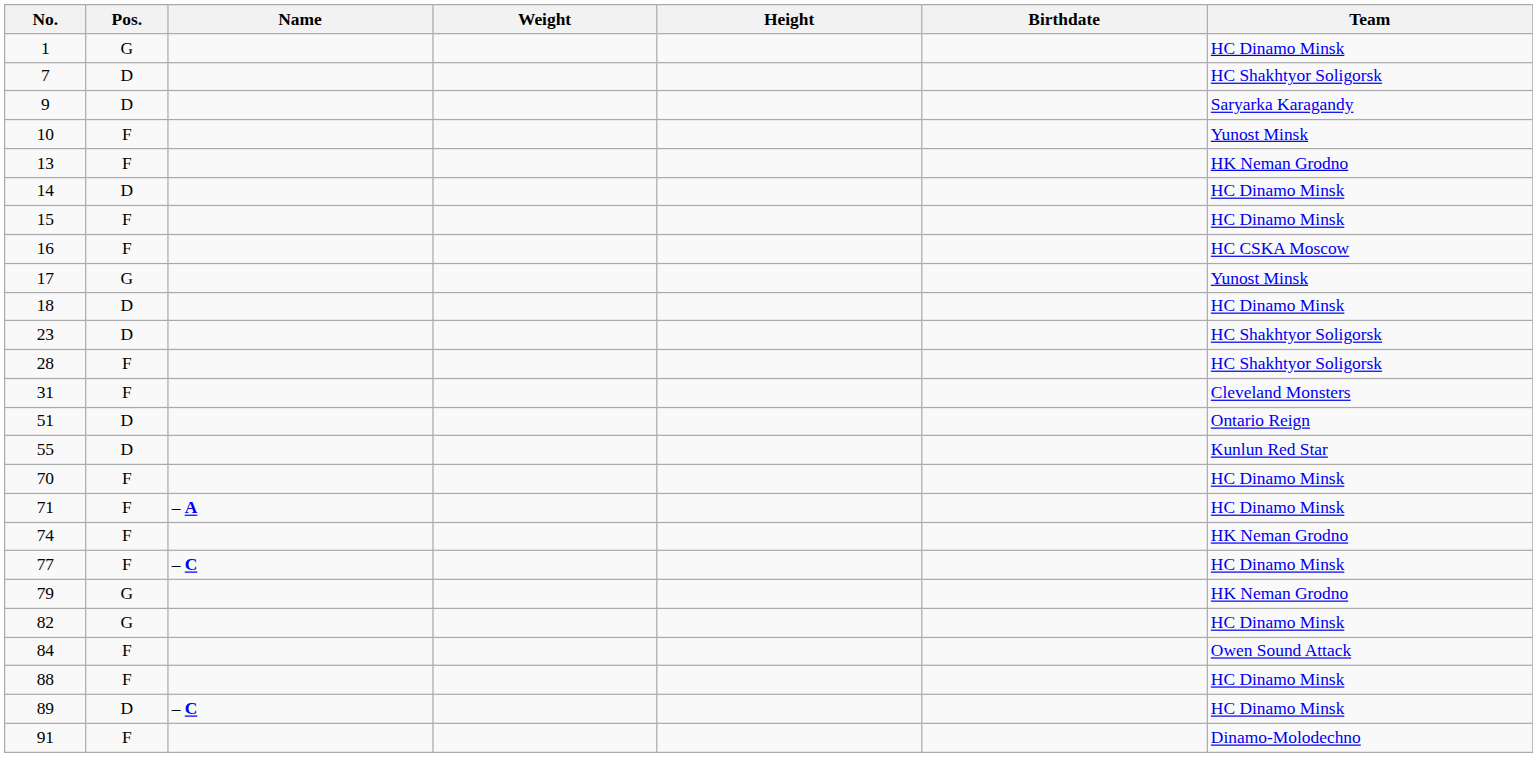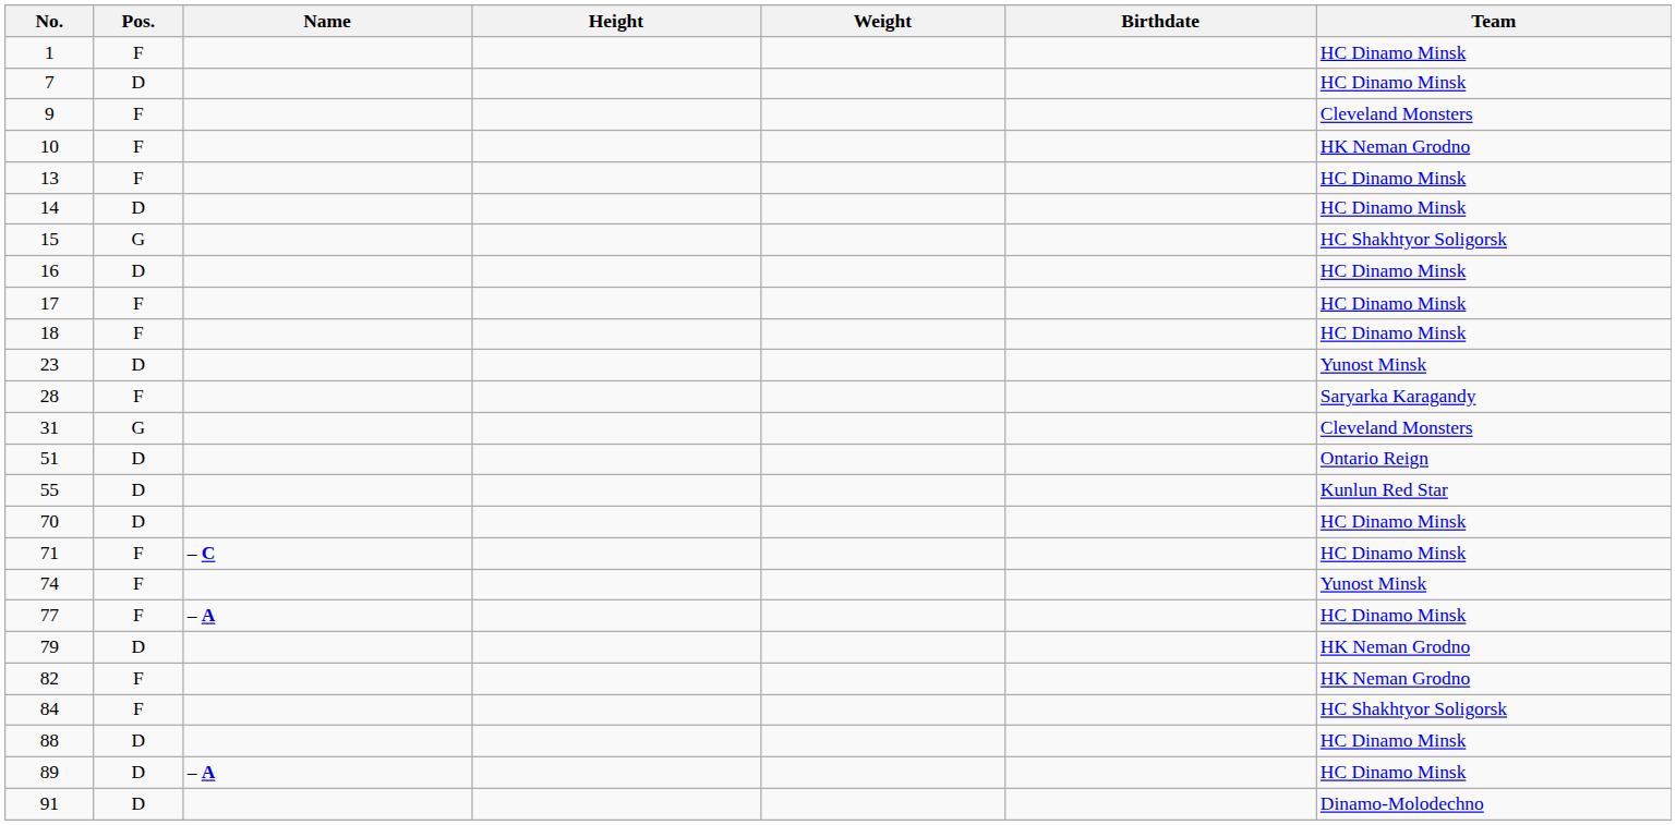columns swapped: Height <-> Weight
1 | Pos.: G -> F
7 | Team: HC Shakhtyor Soligorsk -> HC Dinamo Minsk
9 | Pos.: D -> F
9 | Team: Saryarka Karagandy -> Cleveland Monsters
10 | Team: Yunost Minsk -> HK Neman Grodno
13 | Team: HK Neman Grodno -> HC Dinamo Minsk
15 | Pos.: F -> G
15 | Team: HC Dinamo Minsk -> HC Shakhtyor Soligorsk
16 | Pos.: F -> D
16 | Team: HC CSKA Moscow -> HC Dinamo Minsk
17 | Pos.: G -> F
17 | Team: Yunost Minsk -> HC Dinamo Minsk
18 | Pos.: D -> F
23 | Team: HC Shakhtyor Soligorsk -> Yunost Minsk
28 | Team: HC Shakhtyor Soligorsk -> Saryarka Karagandy
31 | Pos.: F -> G
70 | Pos.: F -> D
71 | Name: – A -> – C
74 | Team: HK Neman Grodno -> Yunost Minsk
77 | Name: – C -> – A
79 | Pos.: G -> D
82 | Pos.: G -> F
82 | Team: HC Dinamo Minsk -> HK Neman Grodno
84 | Team: Owen Sound Attack -> HC Shakhtyor Soligorsk
88 | Pos.: F -> D
89 | Name: – C -> – A
91 | Pos.: F -> D
